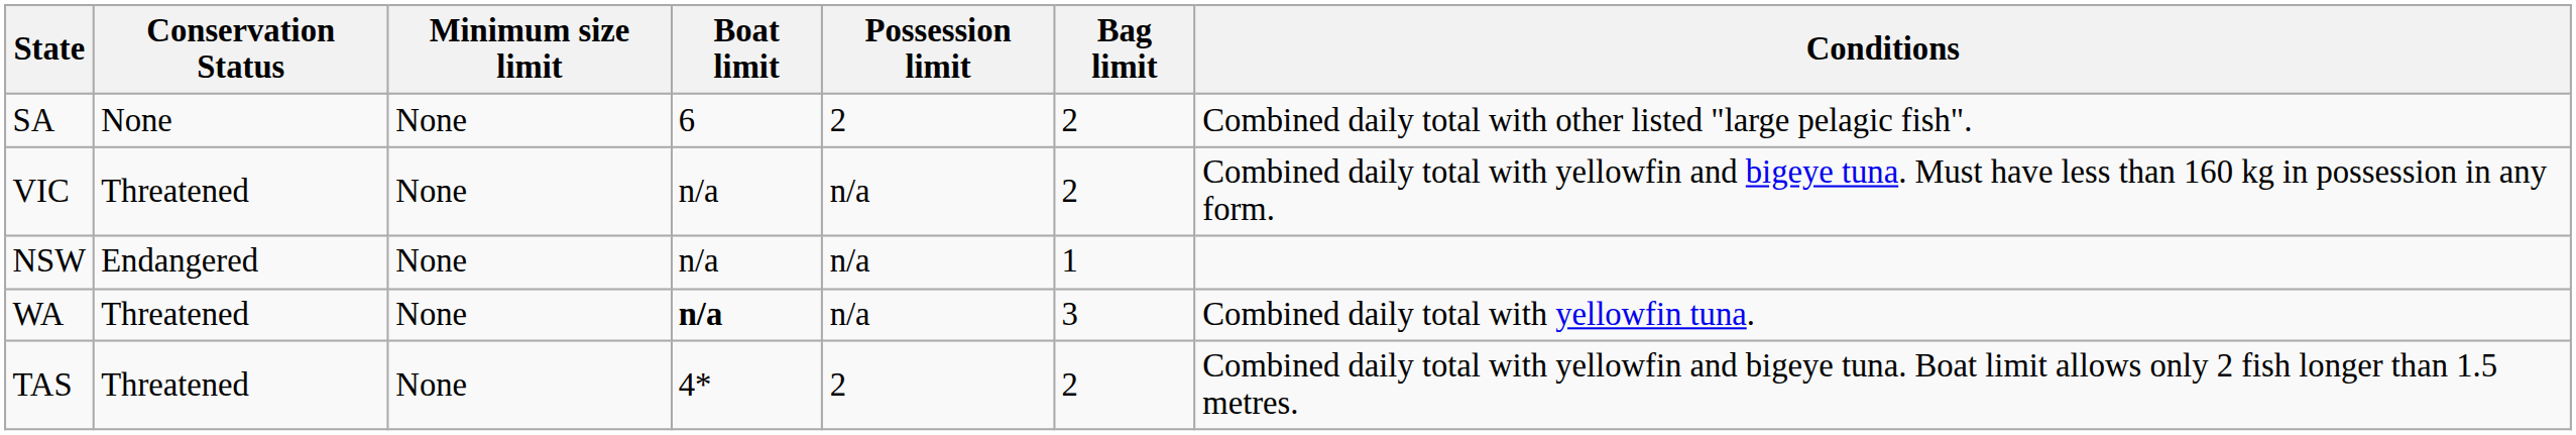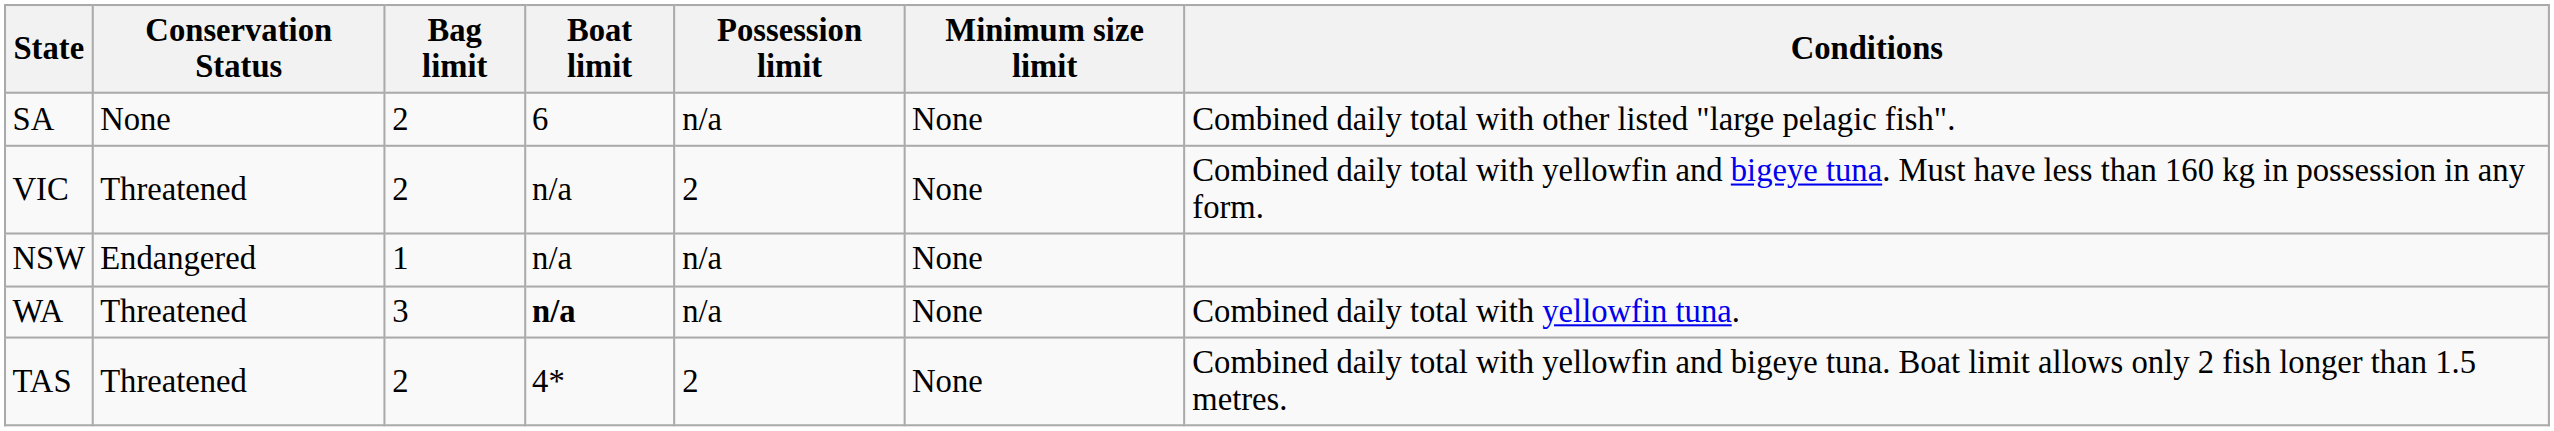columns swapped: Bag limit <-> Minimum size limit
SA | Possession limit: 2 -> n/a
VIC | Possession limit: n/a -> 2
